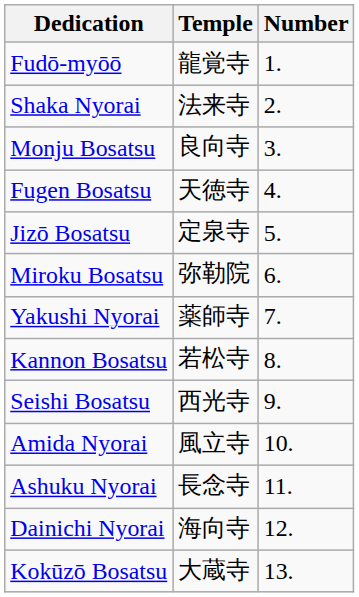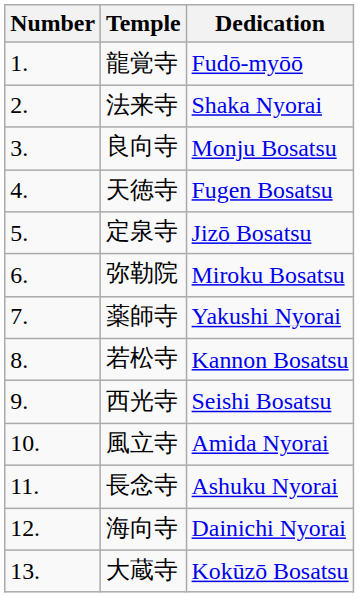columns swapped: Number <-> Dedication
